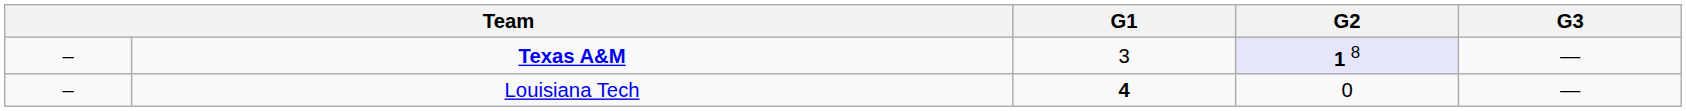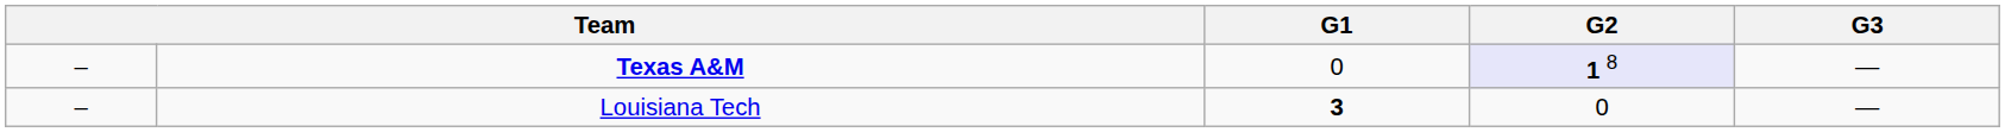Texas A&M | G1: 3 -> 0
Louisiana Tech | G1: 4 -> 3
